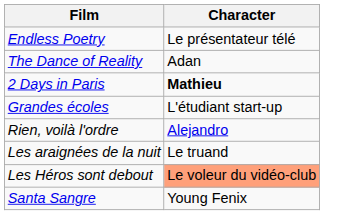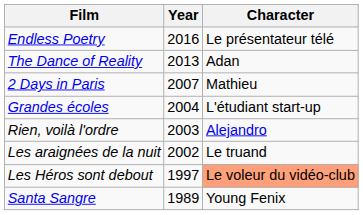+ column: Year | 2016 | 2013 | 2007 | 2004 | 2003 | 2002 | 1997 | 1989
2 Days in Paris | Character: bold -> normal
